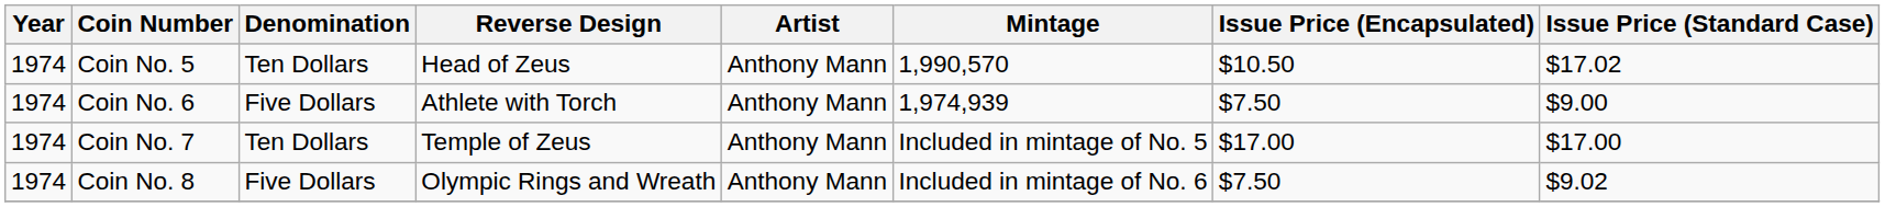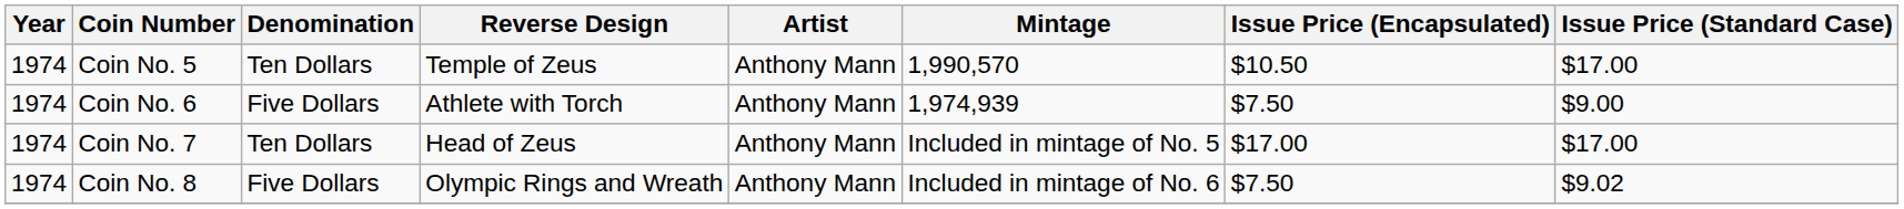Coin No. 5 | Reverse Design: Head of Zeus -> Temple of Zeus
Coin No. 5 | Issue Price (Standard Case): $17.02 -> $17.00
Coin No. 7 | Reverse Design: Temple of Zeus -> Head of Zeus
